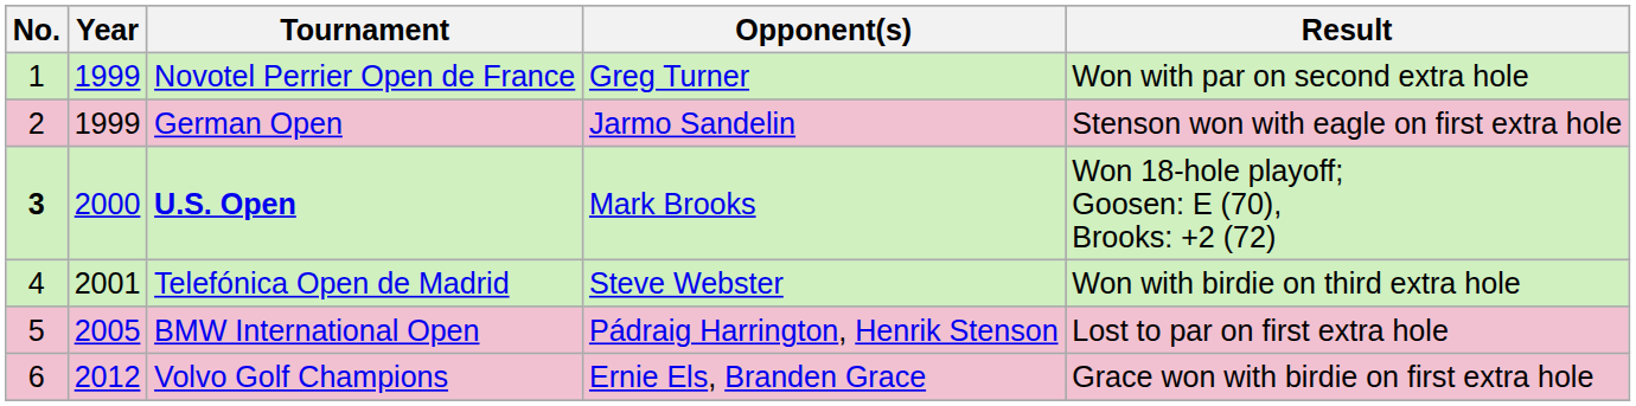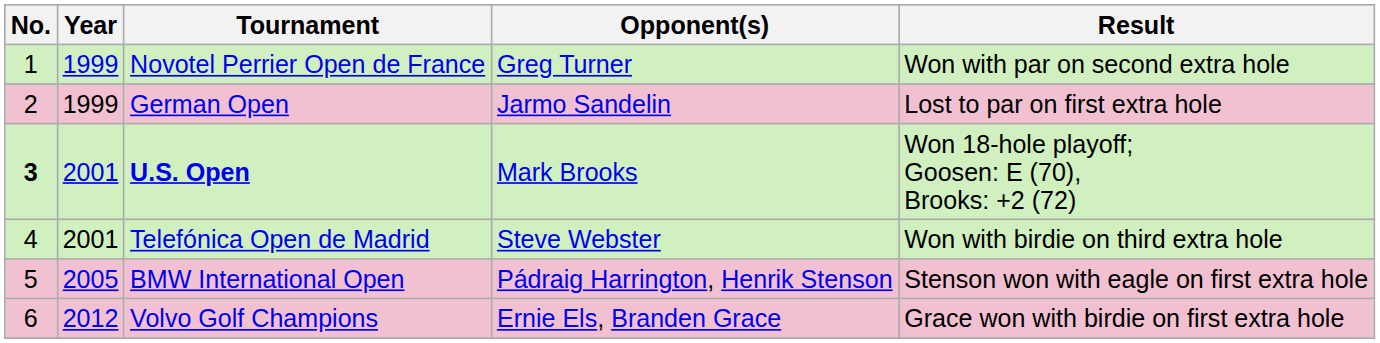German Open | Result: Stenson won with eagle on first extra hole -> Lost to par on first extra hole
U.S. Open | Year: 2000 -> 2001
BMW International Open | Result: Lost to par on first extra hole -> Stenson won with eagle on first extra hole
